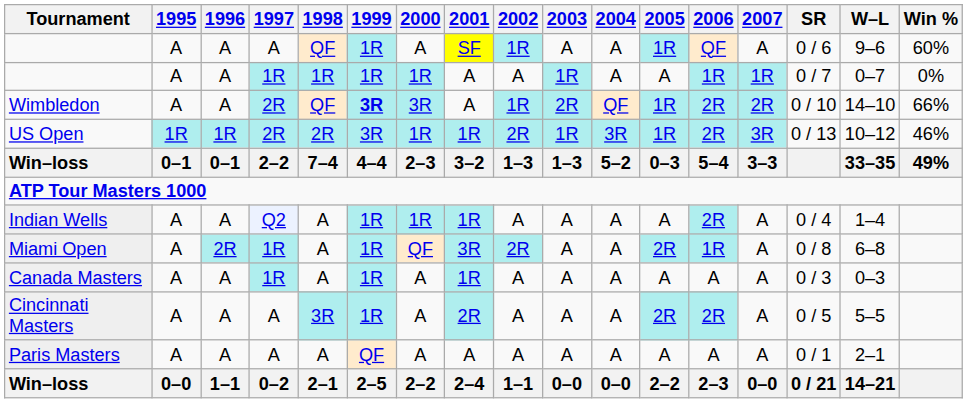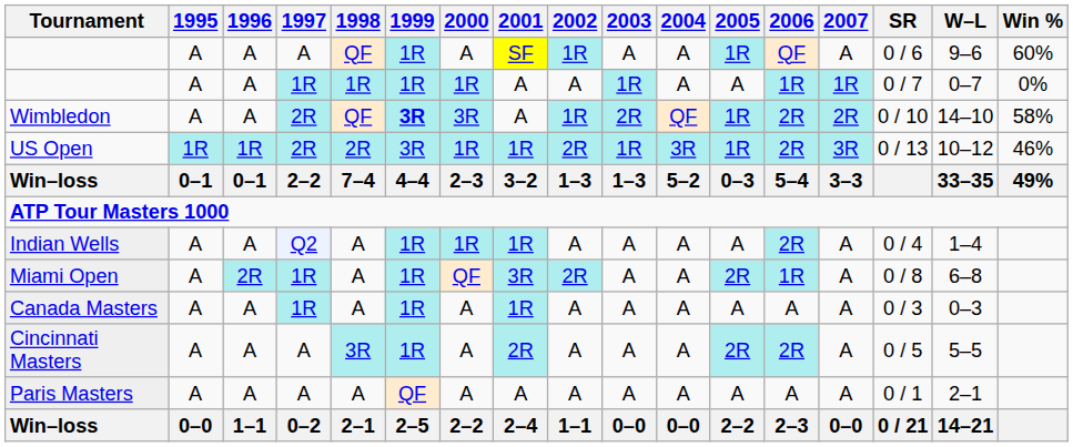Wimbledon | Win %: 66% -> 58%
